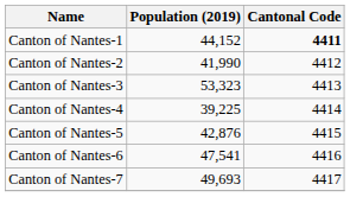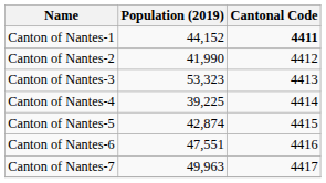Canton of Nantes-5 | Population (2019): 42,876 -> 42,874
Canton of Nantes-6 | Population (2019): 47,541 -> 47,551
Canton of Nantes-7 | Population (2019): 49,693 -> 49,963
